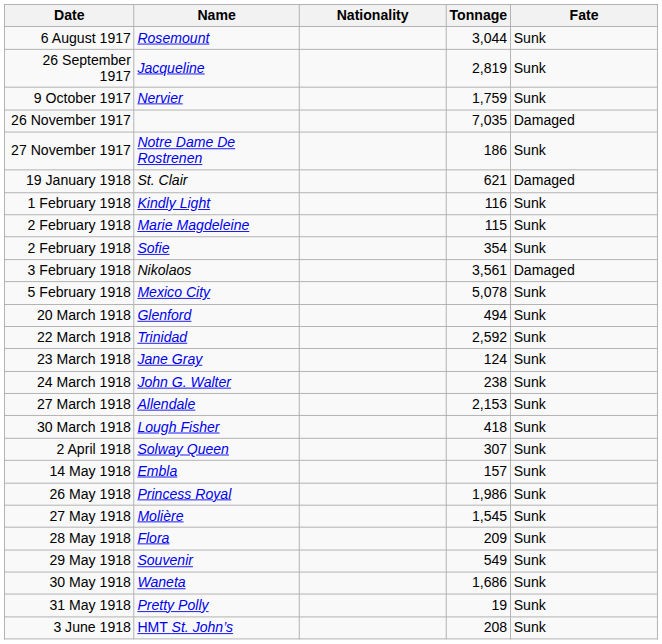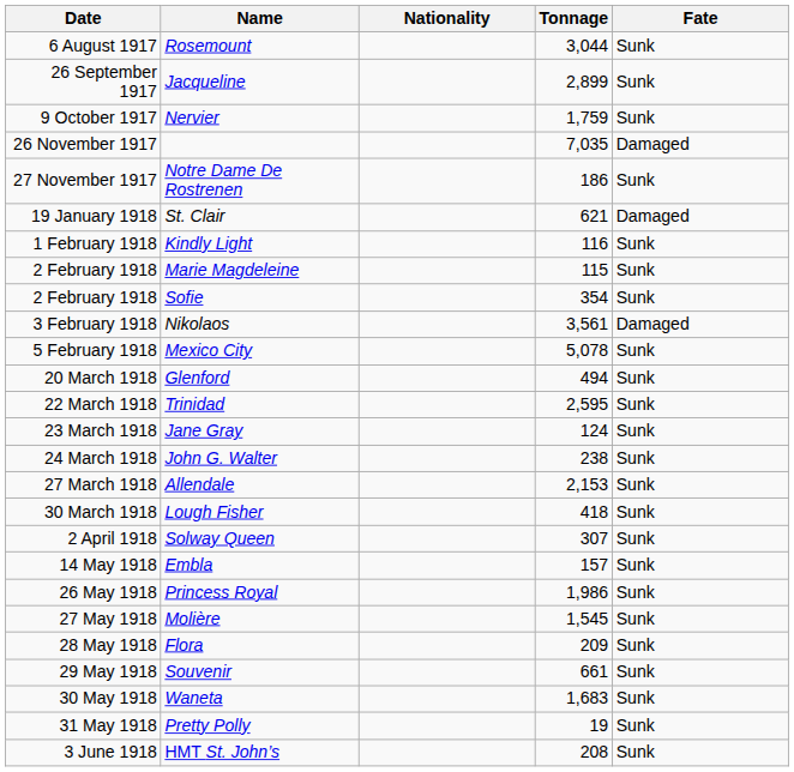Jacqueline | Tonnage: 2,819 -> 2,899
Trinidad | Tonnage: 2,592 -> 2,595
Souvenir | Tonnage: 549 -> 661
Waneta | Tonnage: 1,686 -> 1,683
